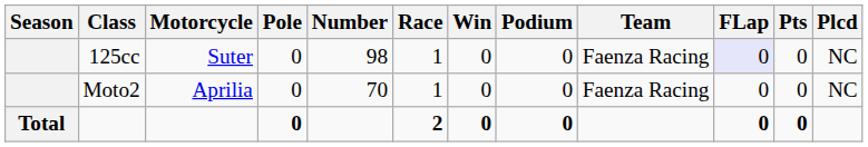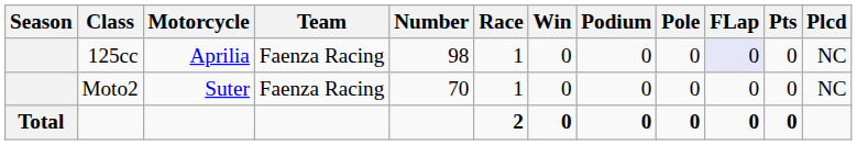columns swapped: Team <-> Pole
125cc | Motorcycle: Suter -> Aprilia
Moto2 | Motorcycle: Aprilia -> Suter
